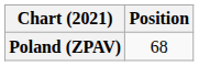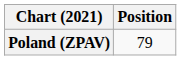Poland (ZPAV) | Position: 68 -> 79
